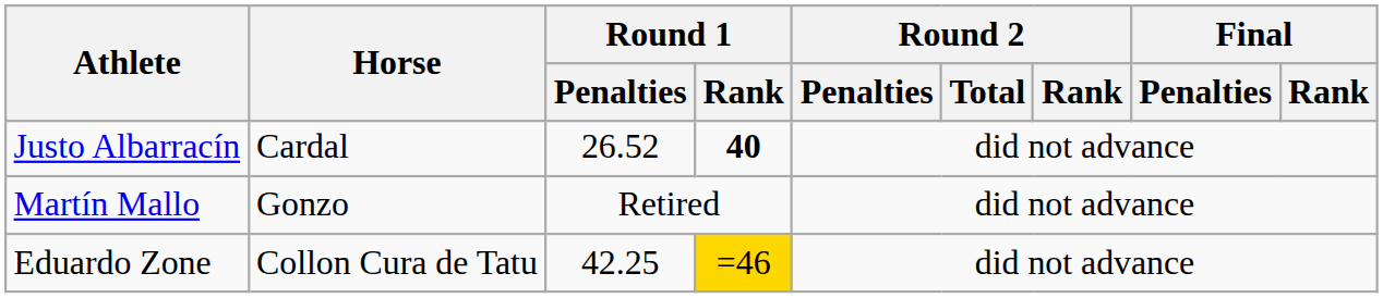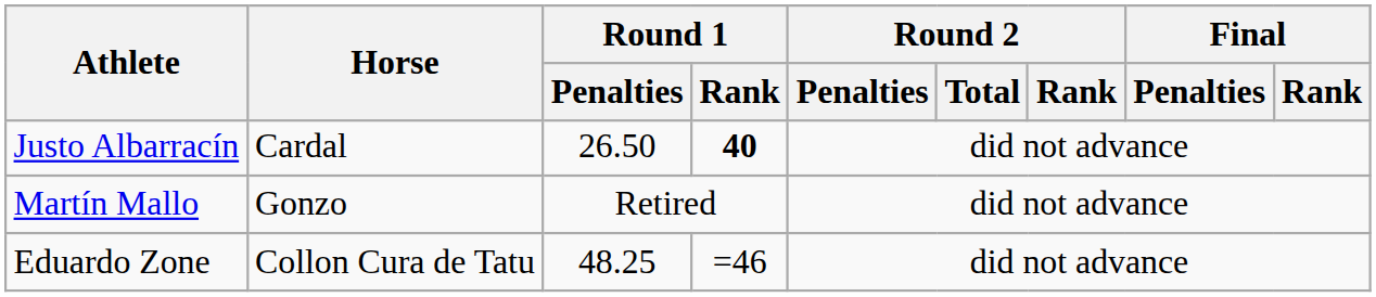Justo Albarracín | Round 1 / Penalties: 26.52 -> 26.50
Eduardo Zone | Round 1 / Penalties: 42.25 -> 48.25
Eduardo Zone | Round 1 / Rank: gold background -> no background
